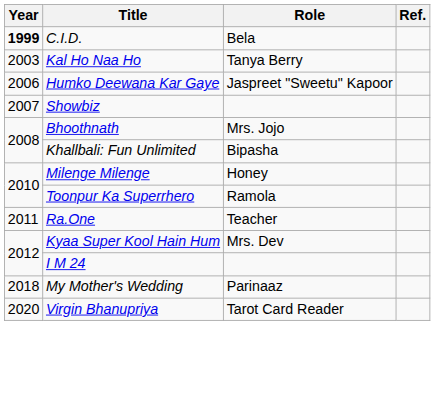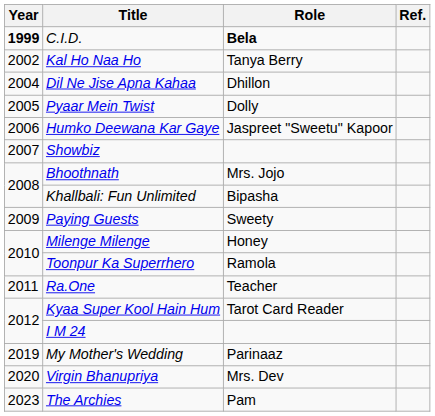C.I.D. | Role: normal -> bold
Kal Ho Naa Ho | Year: 2003 -> 2002
+ row: 2004 | Dil Ne Jise Apna Kahaa | Dhillon
+ row: 2005 | Pyaar Mein Twist | Dolly
+ row: 2009 | Paying Guests | Sweety
Kyaa Super Kool Hain Hum | Role: Mrs. Dev -> Tarot Card Reader
My Mother's Wedding | Year: 2018 -> 2019
Virgin Bhanupriya | Role: Tarot Card Reader -> Mrs. Dev
+ row: 2023 | The Archies | Pam
